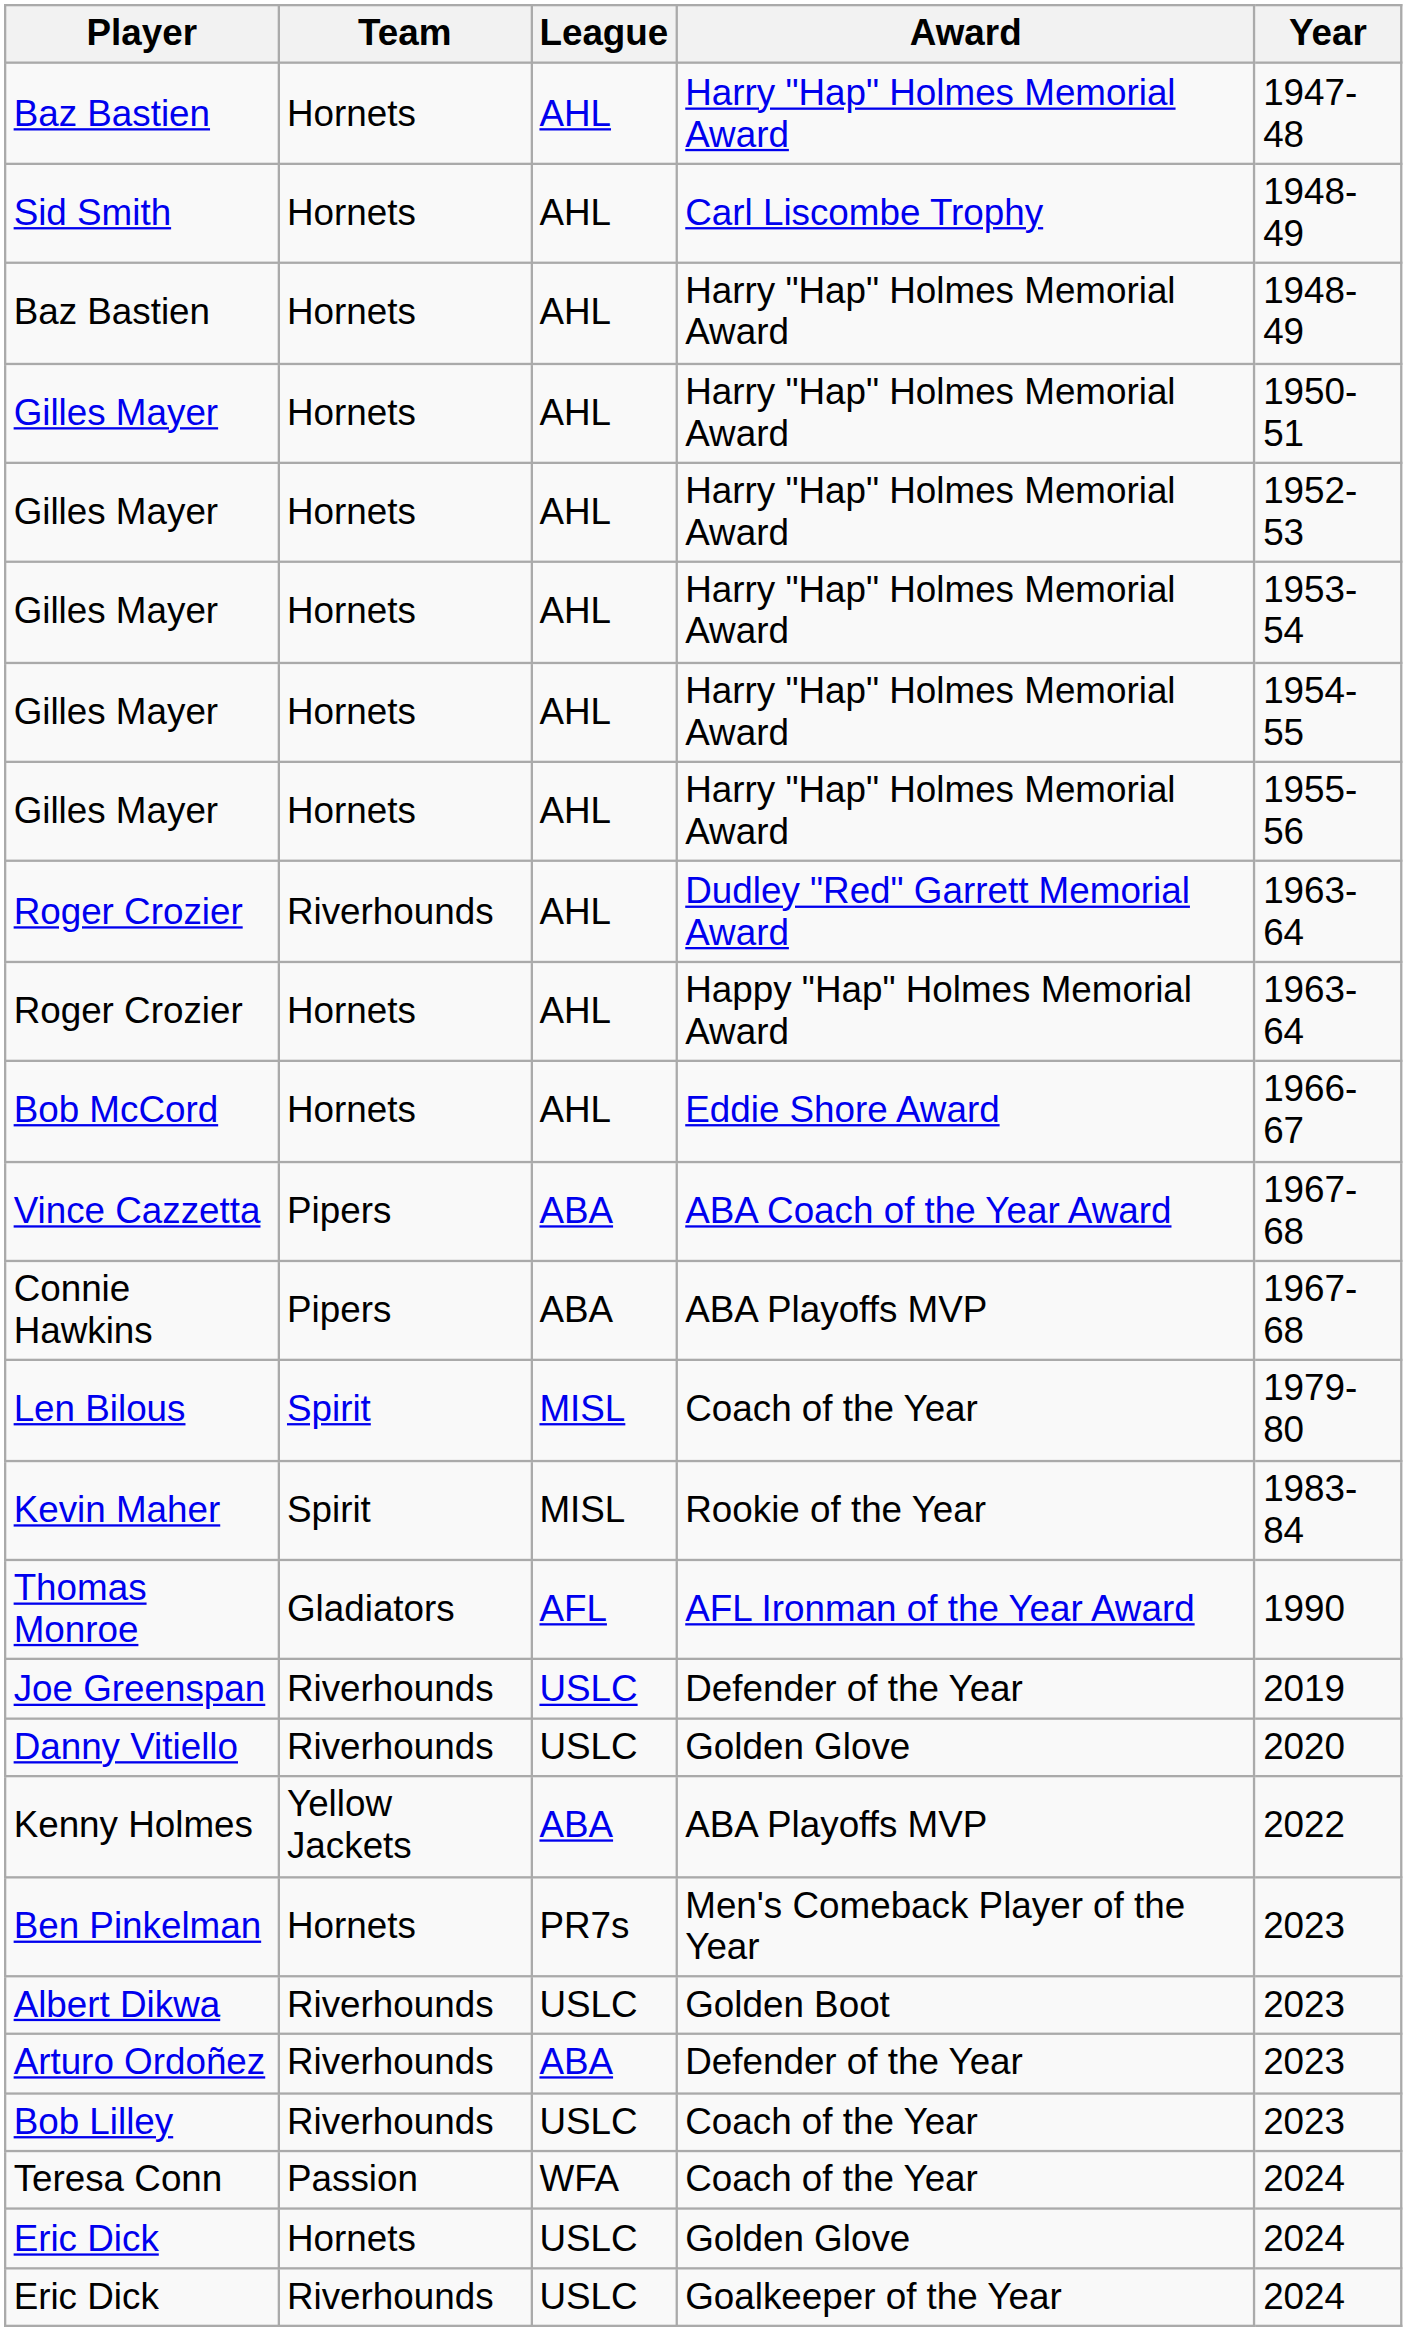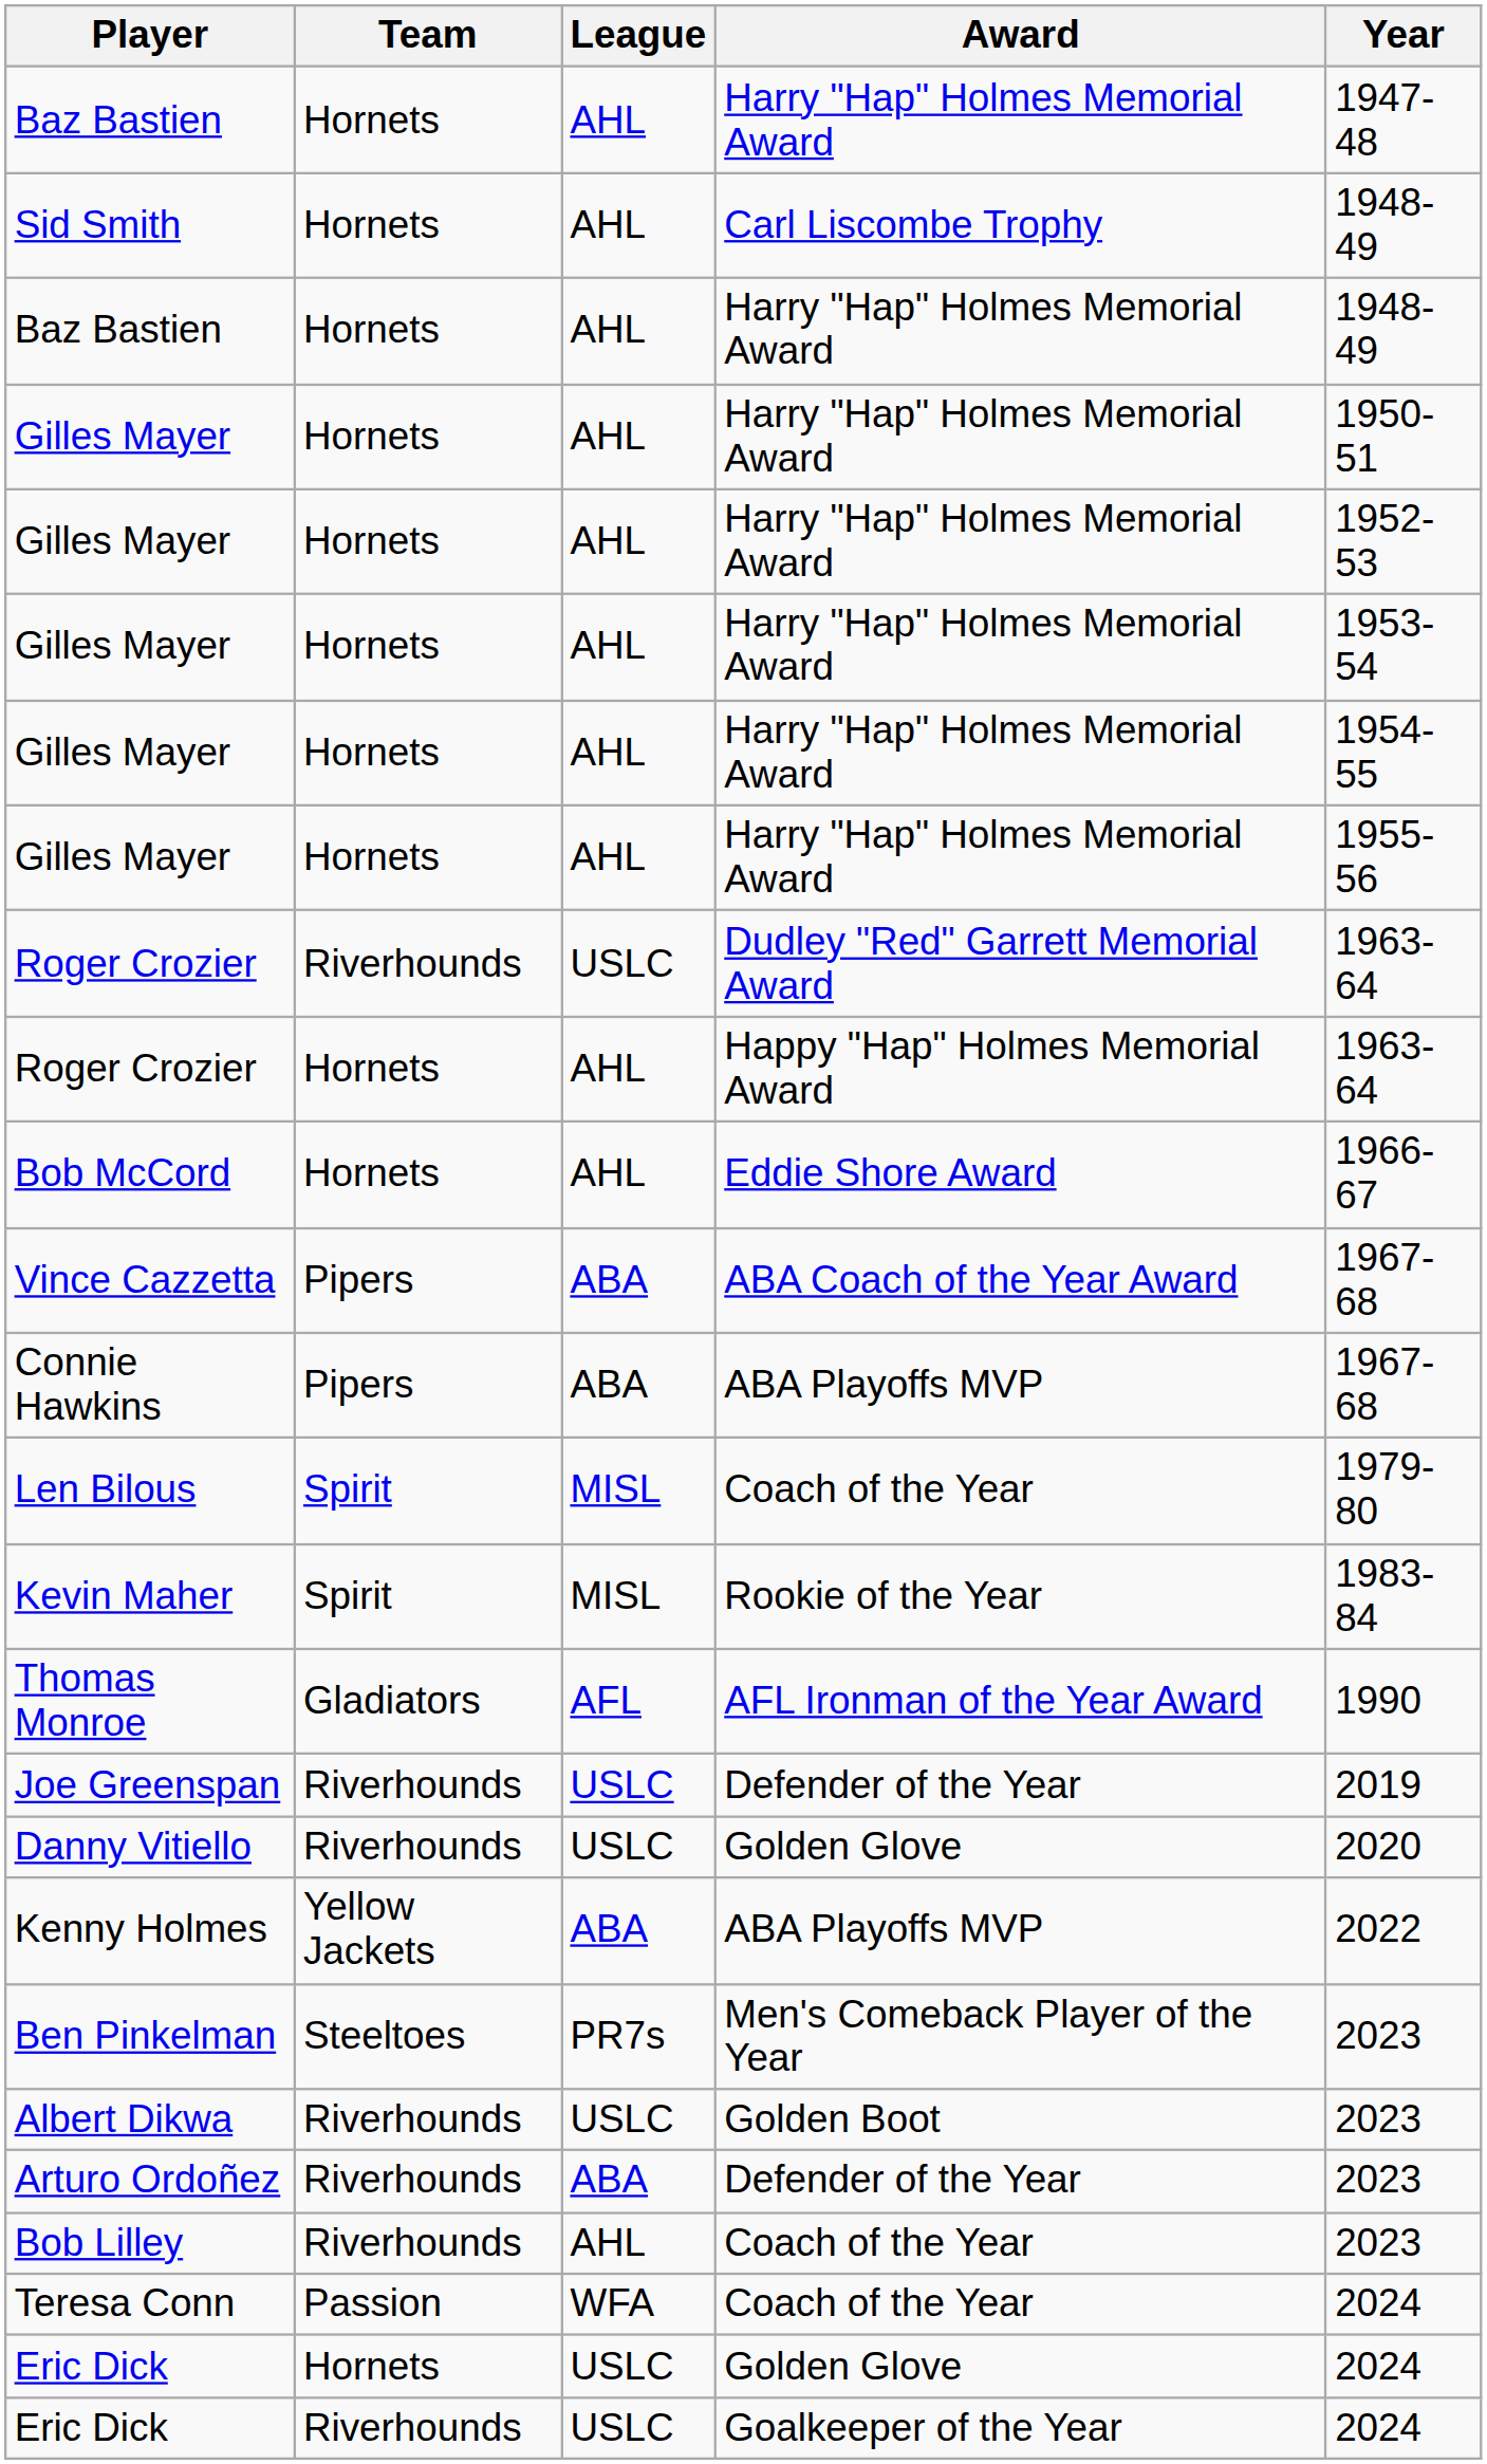Roger Crozier / Dudley "Red" Garrett Memorial Award | League: AHL -> USLC
Ben Pinkelman | Team: Hornets -> Steeltoes
Bob Lilley | League: USLC -> AHL
